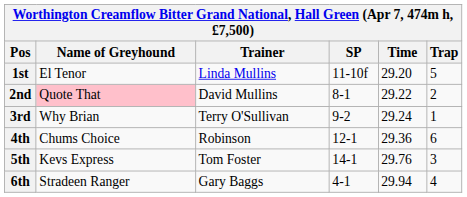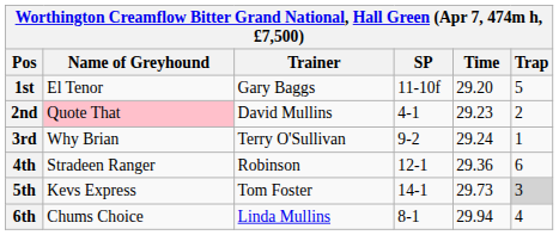1st | Trainer: Linda Mullins -> Gary Baggs
2nd | SP: 8-1 -> 4-1
2nd | Time: 29.22 -> 29.23
4th | Name of Greyhound: Chums Choice -> Stradeen Ranger
5th | Time: 29.76 -> 29.73
5th | Trap: no background -> lightgrey background
6th | Name of Greyhound: Stradeen Ranger -> Chums Choice
6th | Trainer: Gary Baggs -> Linda Mullins
6th | SP: 4-1 -> 8-1
